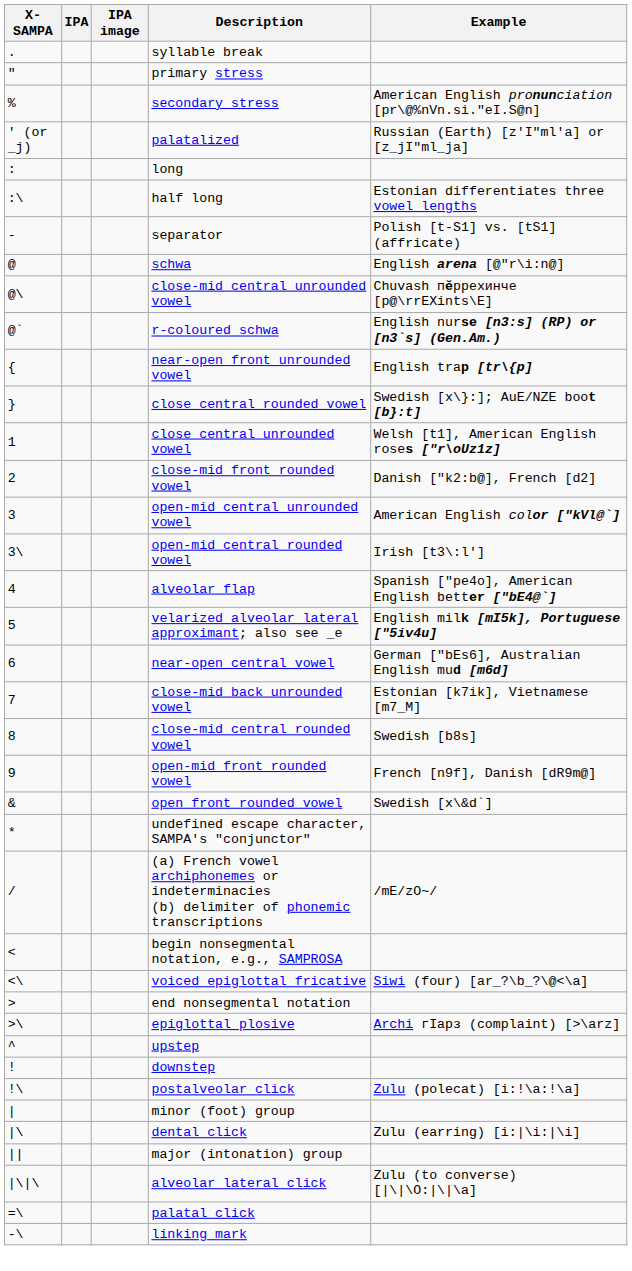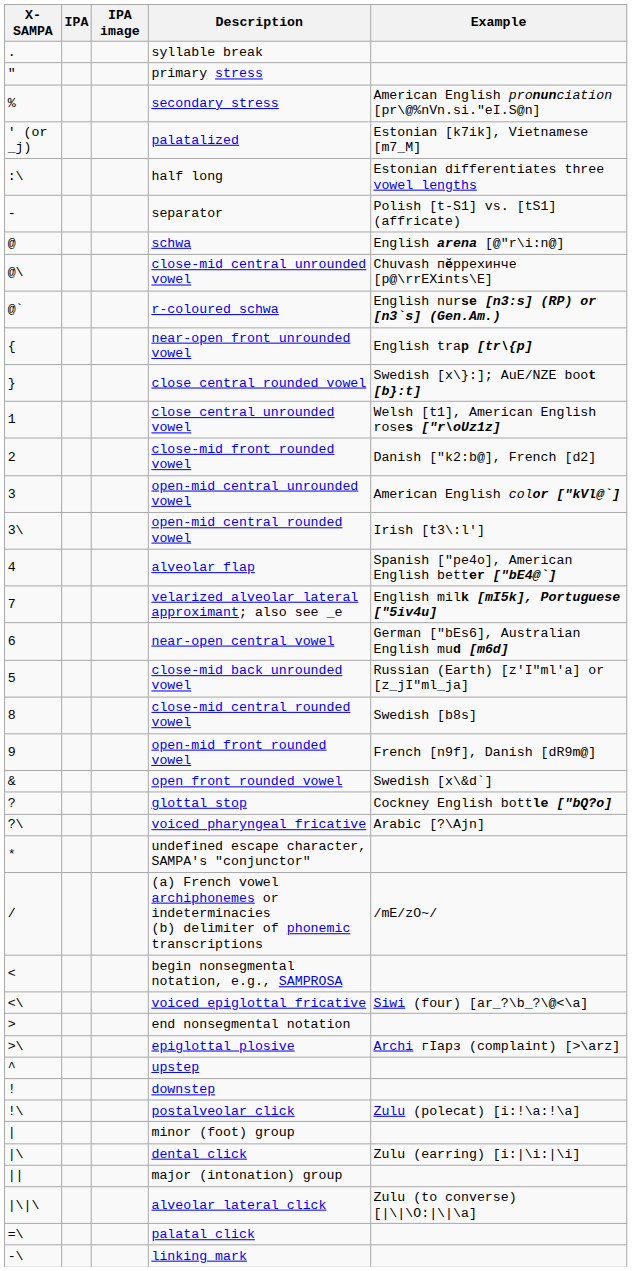palatalized | Example: Russian (Earth) [z'I"ml'a] or [z_jI"ml_ja] -> Estonian [k7ik], Vietnamese [m7_M]
- row: : | long
velarized alveolar lateral approximant; also see _e | X-SAMPA: 5 -> 7
close-mid back unrounded vowel | X-SAMPA: 7 -> 5
close-mid back unrounded vowel | Example: Estonian [k7ik], Vietnamese [m7_M] -> Russian (Earth) [z'I"ml'a] or [z_jI"ml_ja]
+ row: ? | glottal stop | Cockney English bottle ["bQ?o]
+ row: ?\ | voiced pharyngeal fricative | Arabic [?\Ajn]
